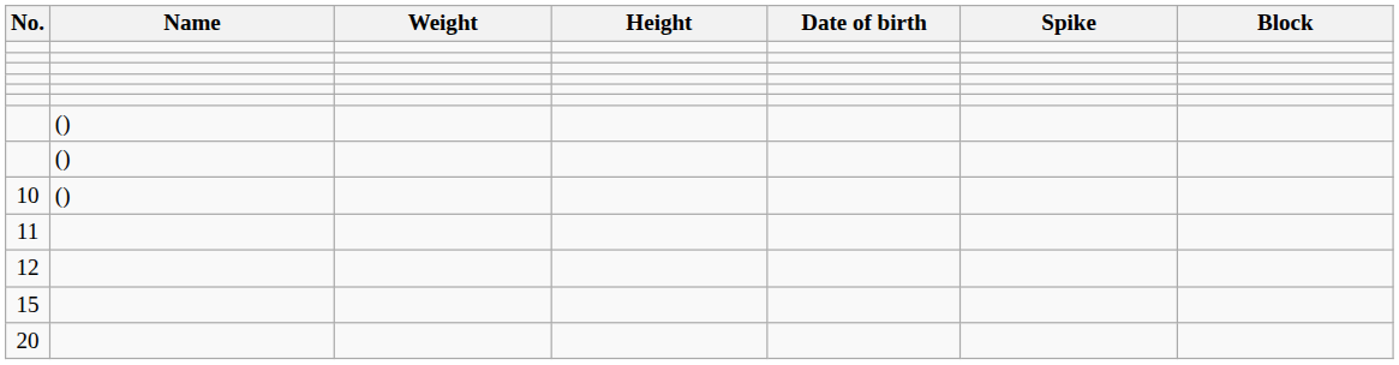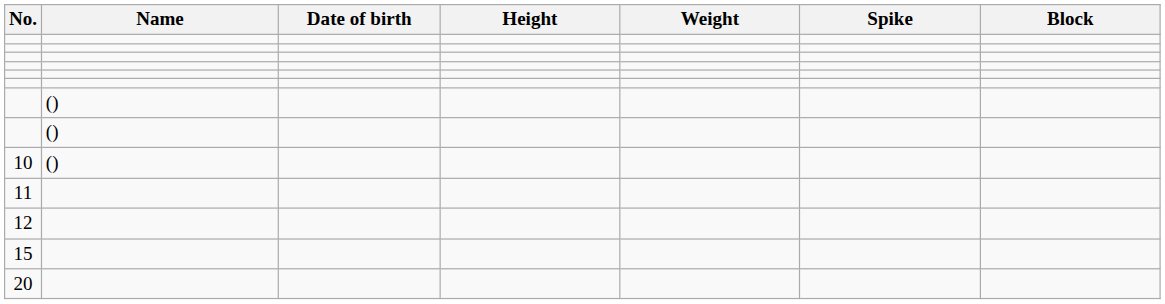columns swapped: Date of birth <-> Weight
